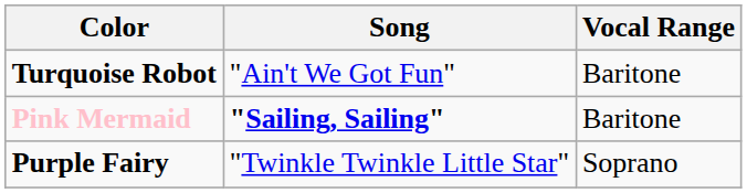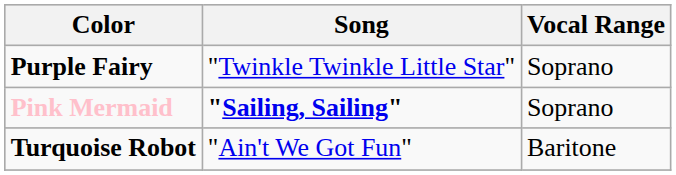rows swapped: Purple Fairy <-> Turquoise Robot
Pink Mermaid | Vocal Range: Baritone -> Soprano
